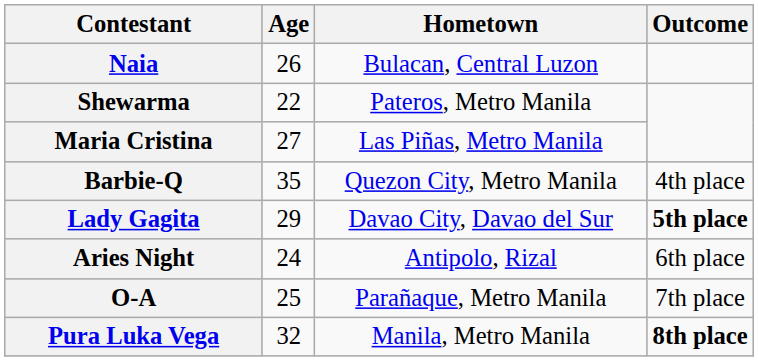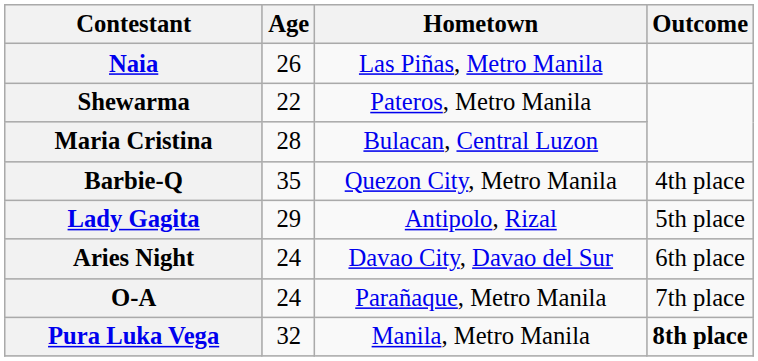Naia | Hometown: Bulacan, Central Luzon -> Las Piñas, Metro Manila
Maria Cristina | Age: 27 -> 28
Maria Cristina | Hometown: Las Piñas, Metro Manila -> Bulacan, Central Luzon
Lady Gagita | Hometown: Davao City, Davao del Sur -> Antipolo, Rizal
Lady Gagita | Outcome: bold -> normal
Aries Night | Hometown: Antipolo, Rizal -> Davao City, Davao del Sur
O-A | Age: 25 -> 24
